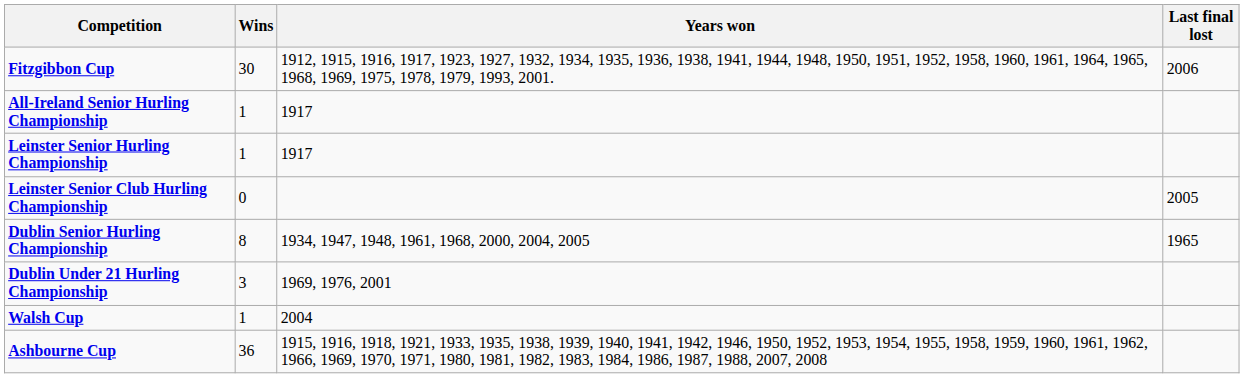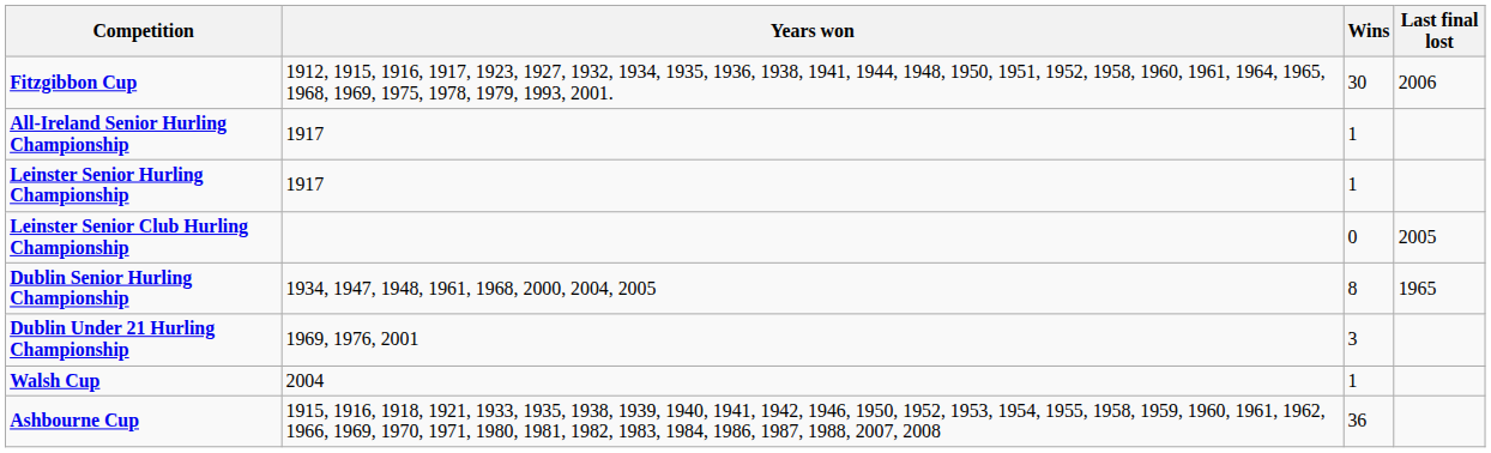columns swapped: Wins <-> Years won
